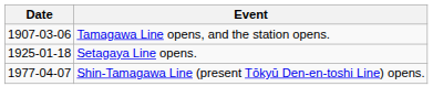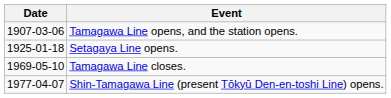+ row: 1969-05-10 | Tamagawa Line closes.
